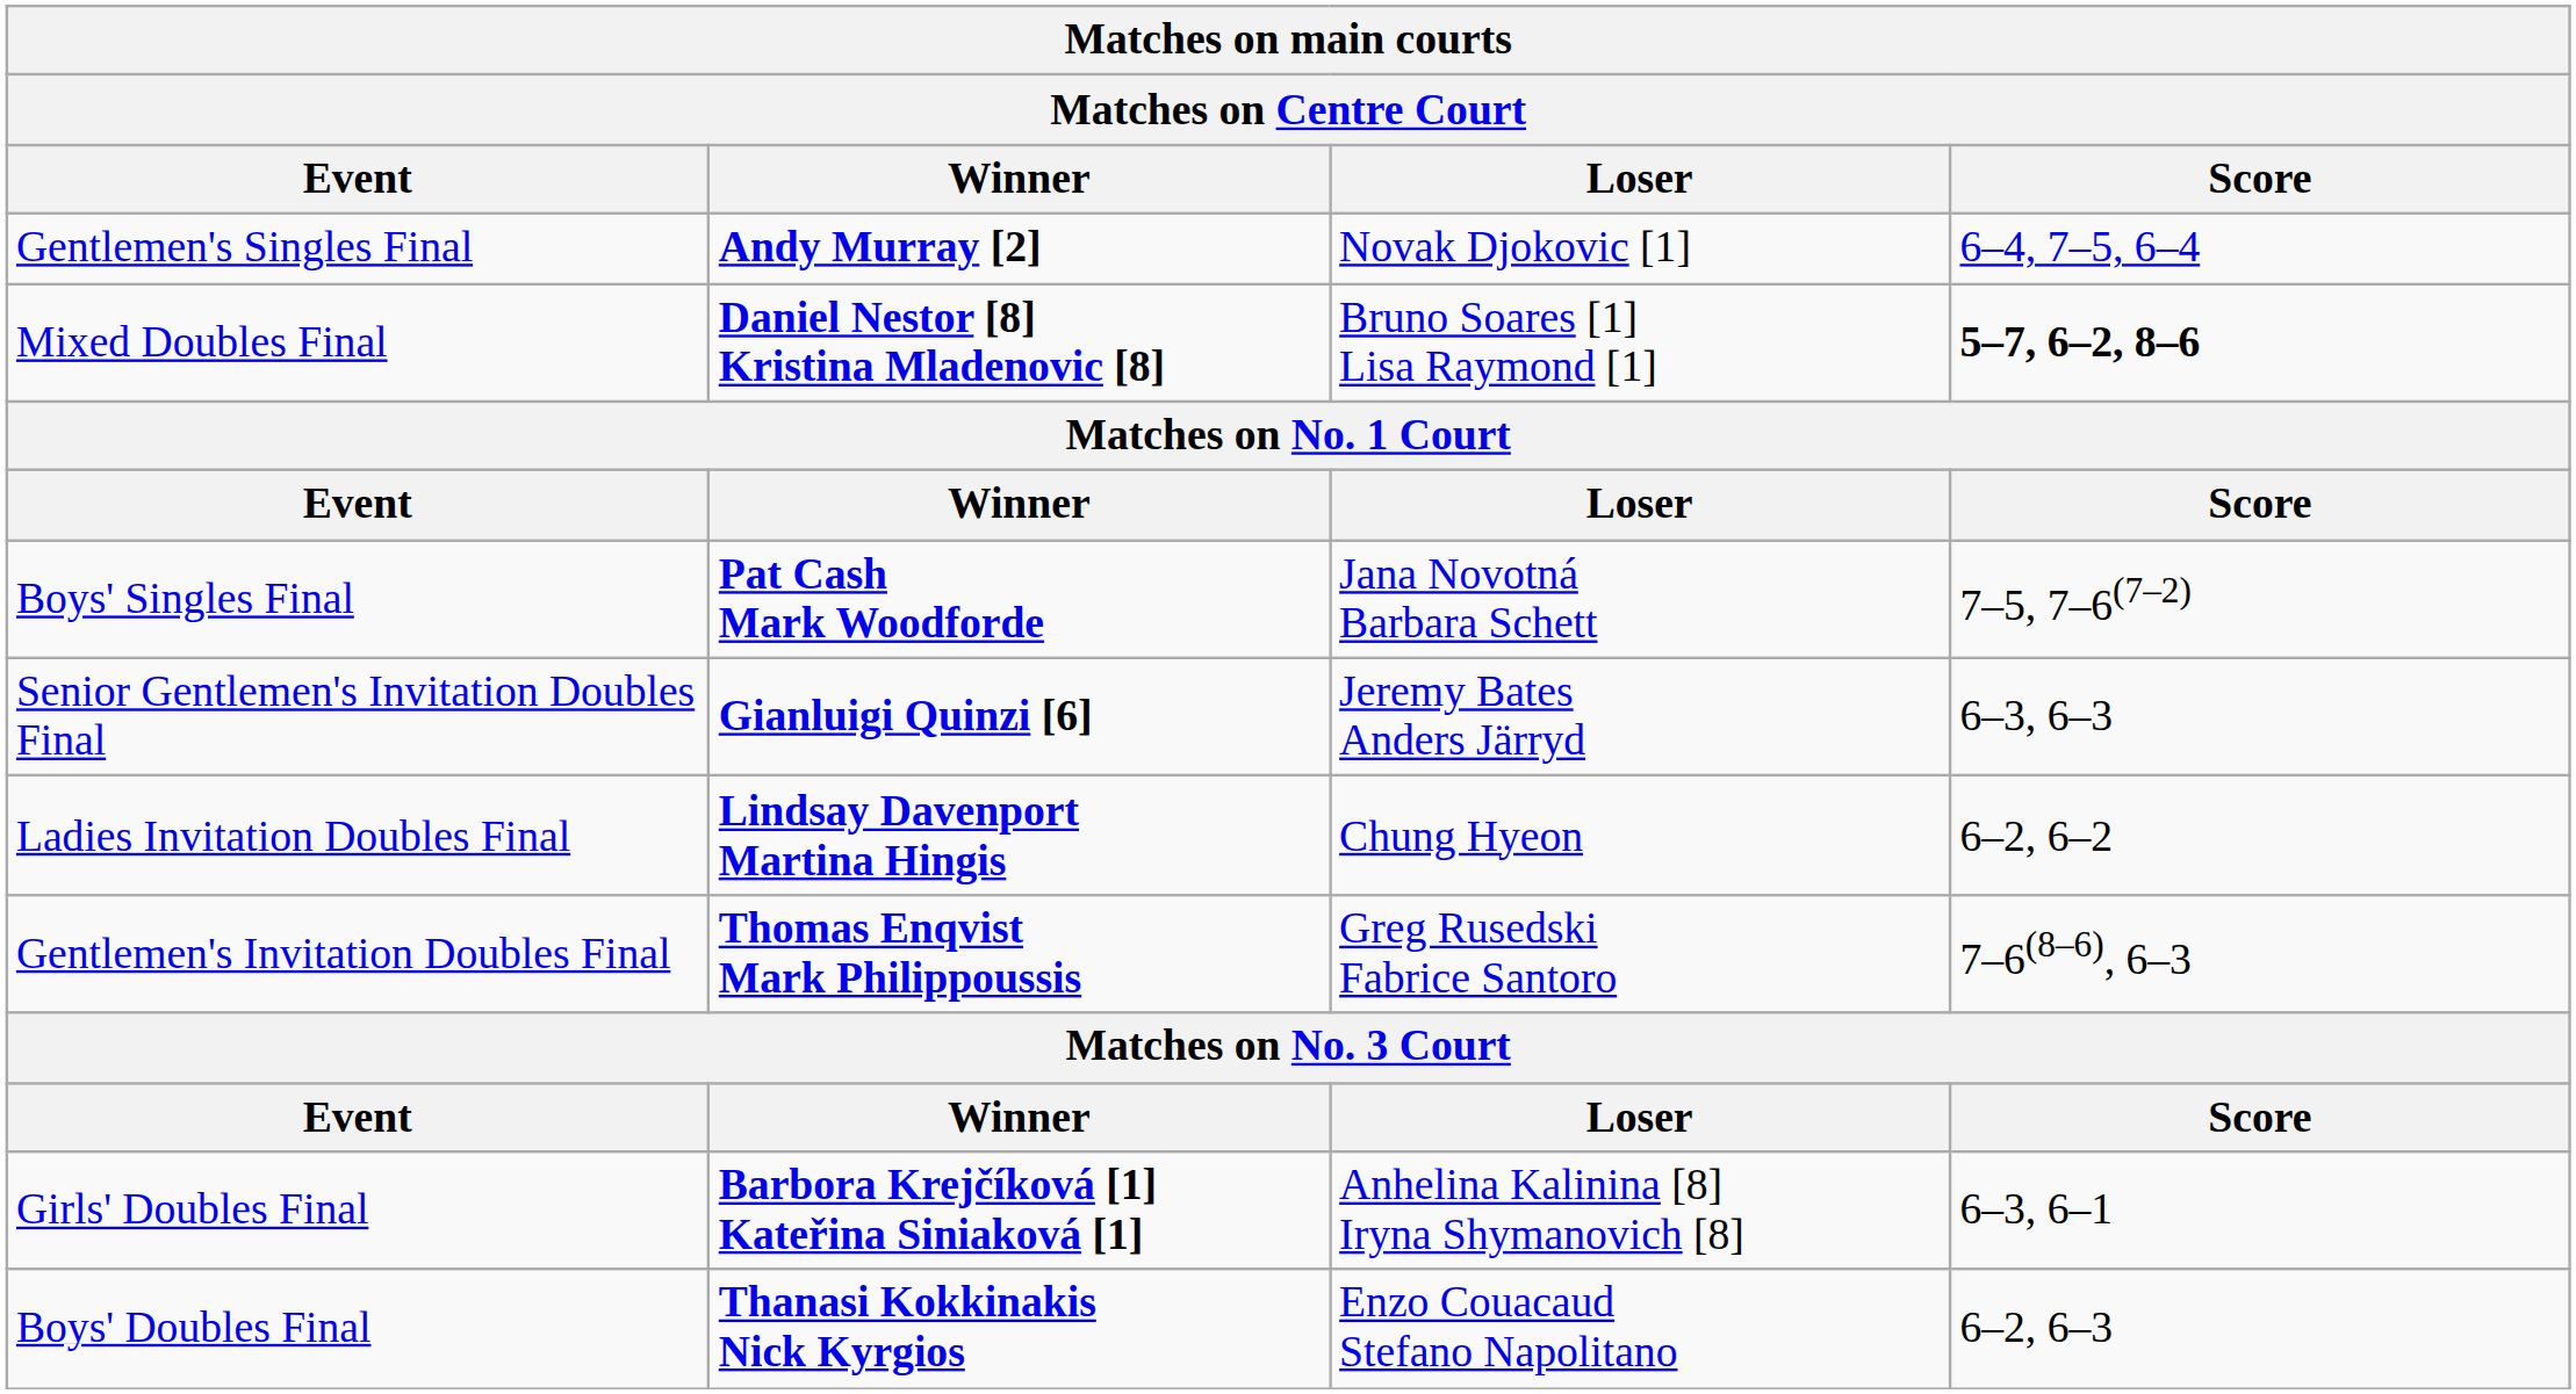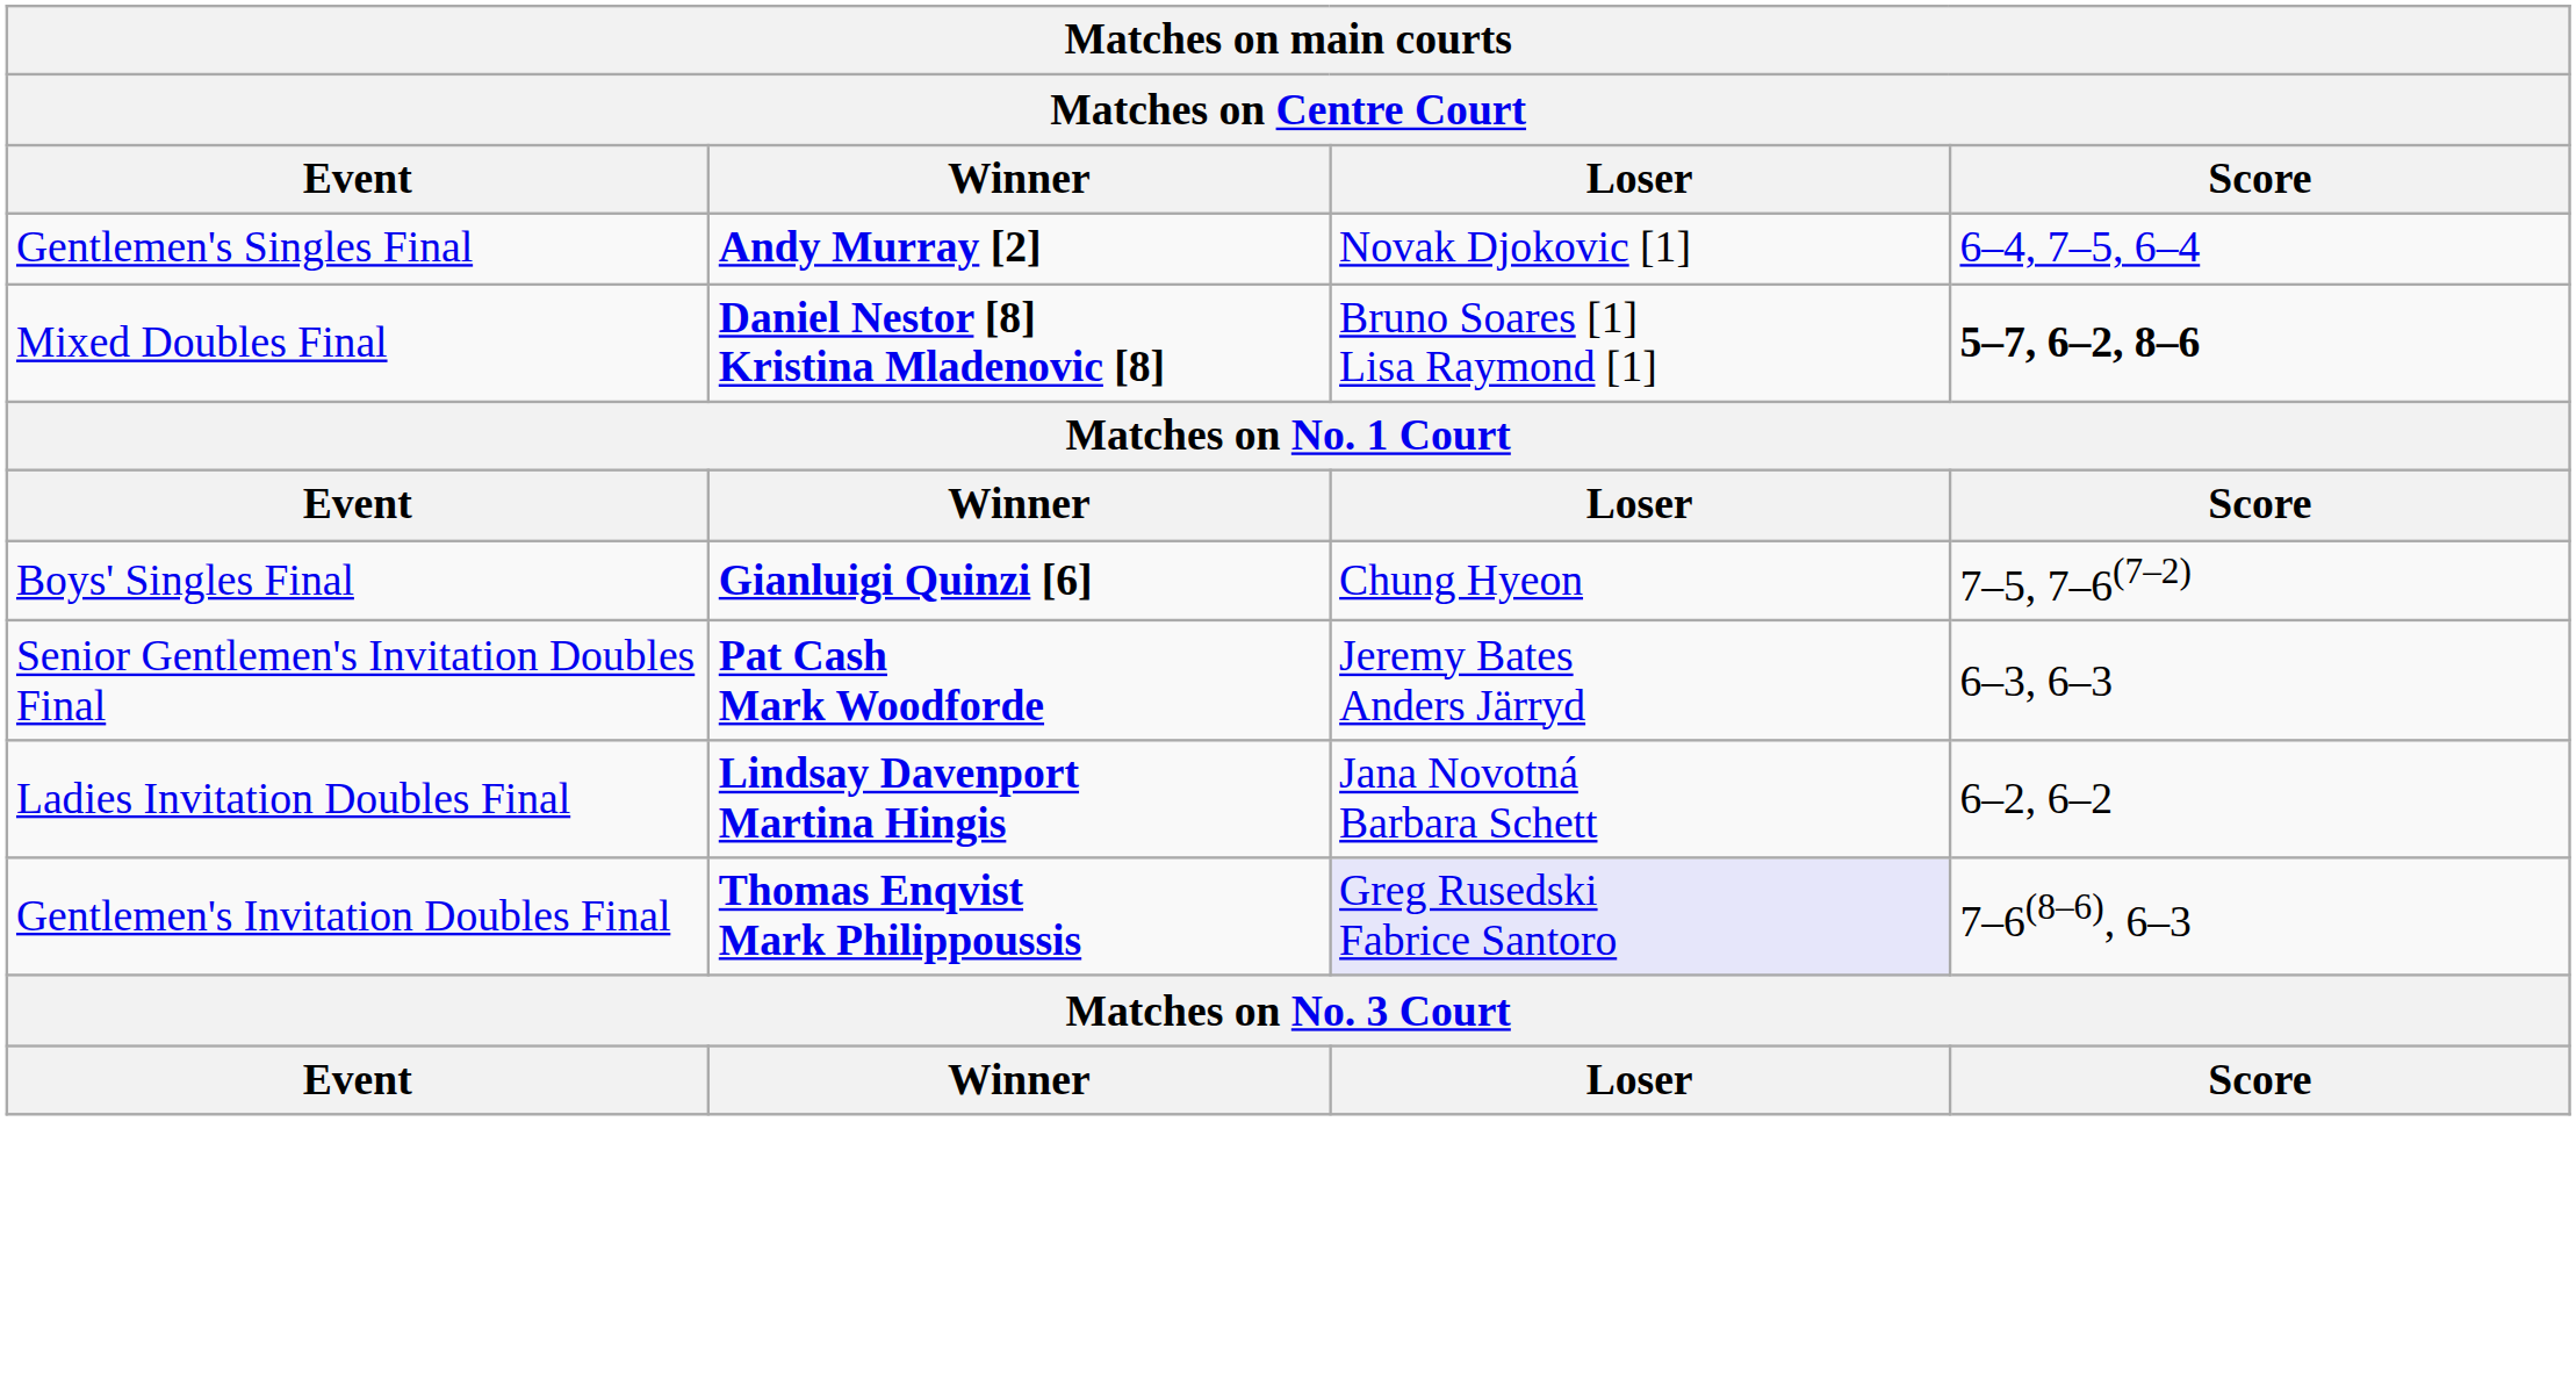Boys' Singles Final | Winner: Pat Cash Mark Woodforde -> Gianluigi Quinzi [6]
Boys' Singles Final | Loser: Jana Novotná Barbara Schett -> Chung Hyeon
Senior Gentlemen's Invitation Doubles Final | Winner: Gianluigi Quinzi [6] -> Pat Cash Mark Woodforde
Ladies Invitation Doubles Final | Loser: Chung Hyeon -> Jana Novotná Barbara Schett
Gentlemen's Invitation Doubles Final | Loser: no background -> lavender background
- row: Girls' Doubles Final | Barbora Krejčíková [1] Kateřina Siniaková [1] | Anhelina Kalinina [8] Iryna Shymanovich [8] | 6–3, 6–1
- row: Boys' Doubles Final | Thanasi Kokkinakis Nick Kyrgios | Enzo Couacaud Stefano Napolitano | 6–2, 6–3
